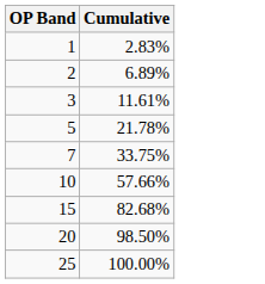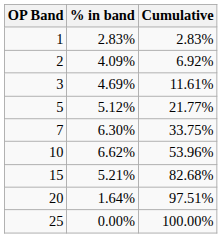+ column: % in band | 2.83% | 4.09% | 4.69% | 5.12% | 6.30% | 6.62% | 5.21% | 1.64% | 0.00%
2 | Cumulative: 6.89% -> 6.92%
5 | Cumulative: 21.78% -> 21.77%
10 | Cumulative: 57.66% -> 53.96%
20 | Cumulative: 98.50% -> 97.51%
